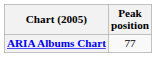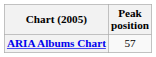ARIA Albums Chart | Peak position: 77 -> 57
